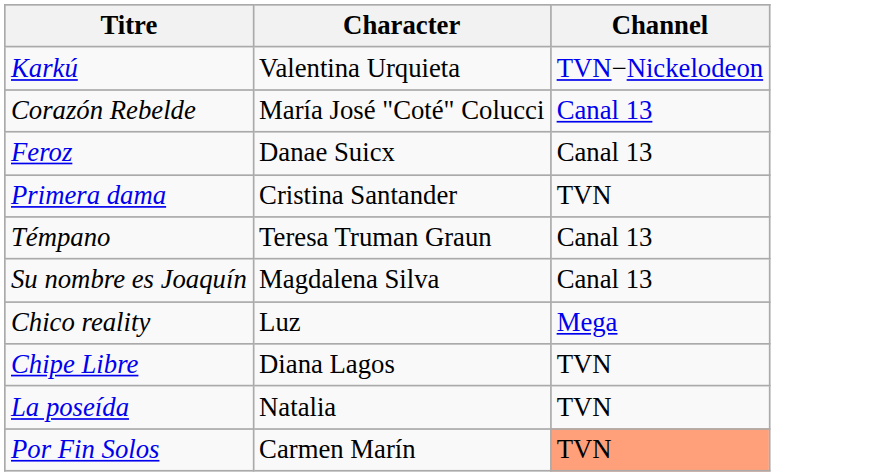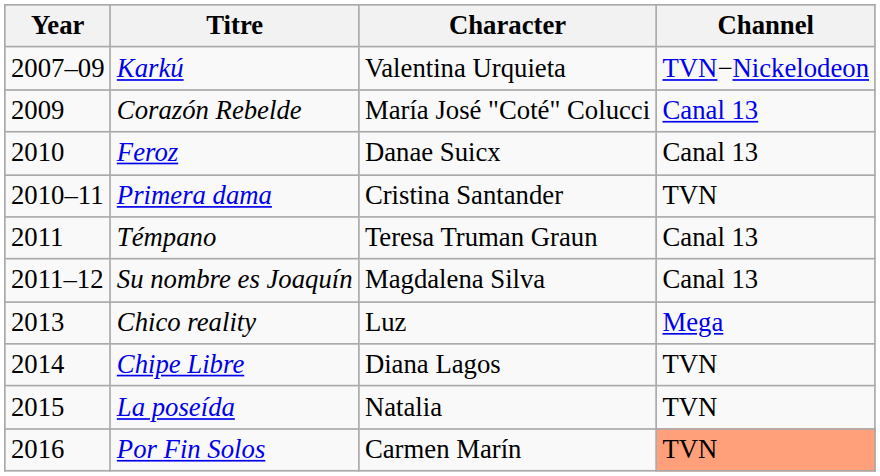+ column: Year | 2007–09 | 2009 | 2010 | 2010–11 | 2011 | 2011–12 | 2013 | 2014 | 2015 | 2016
